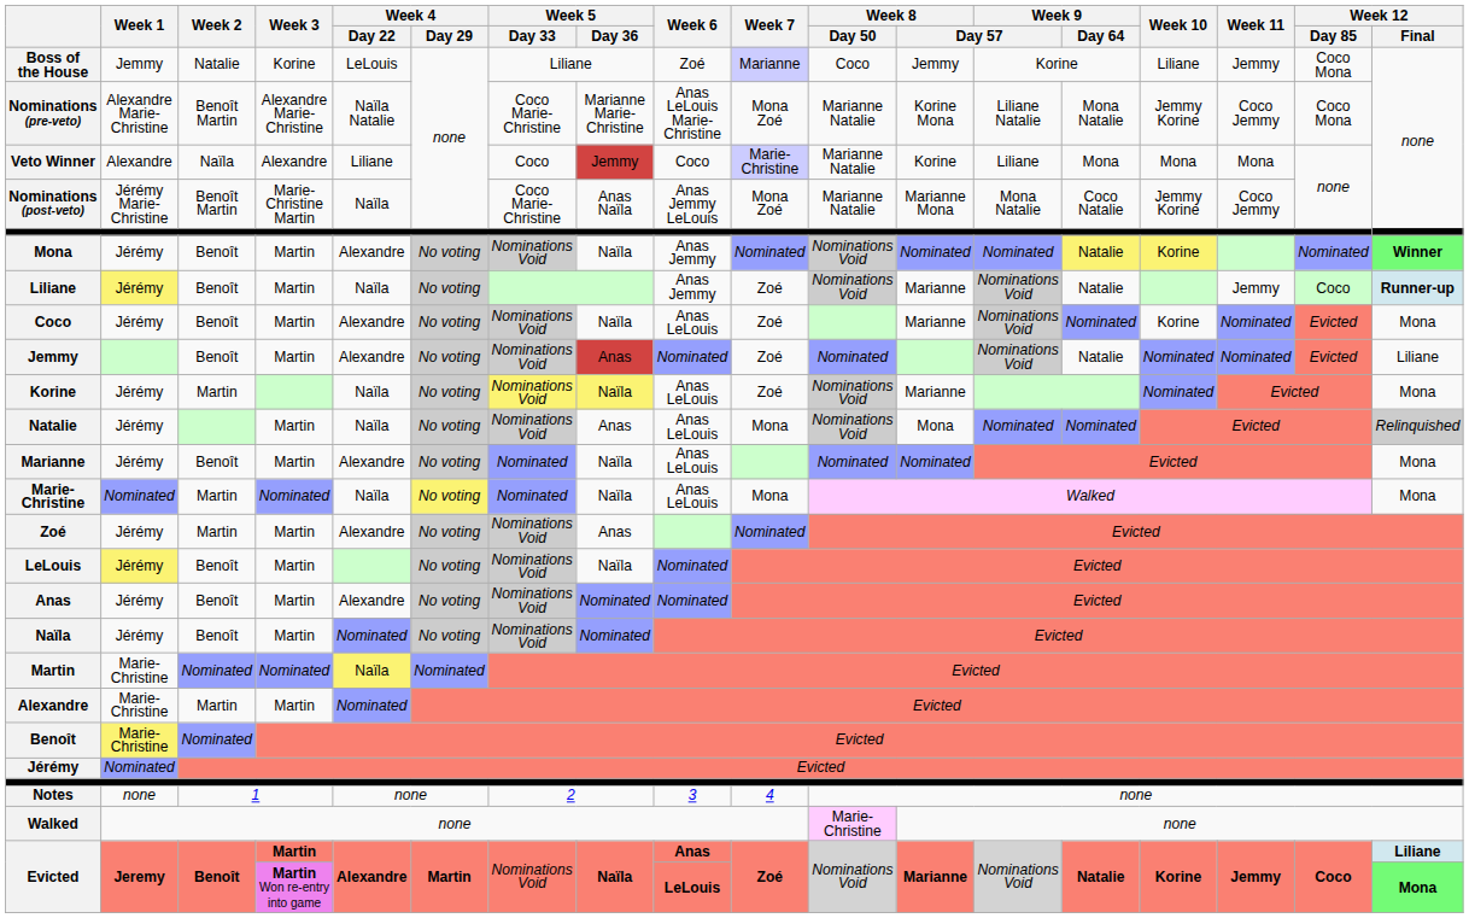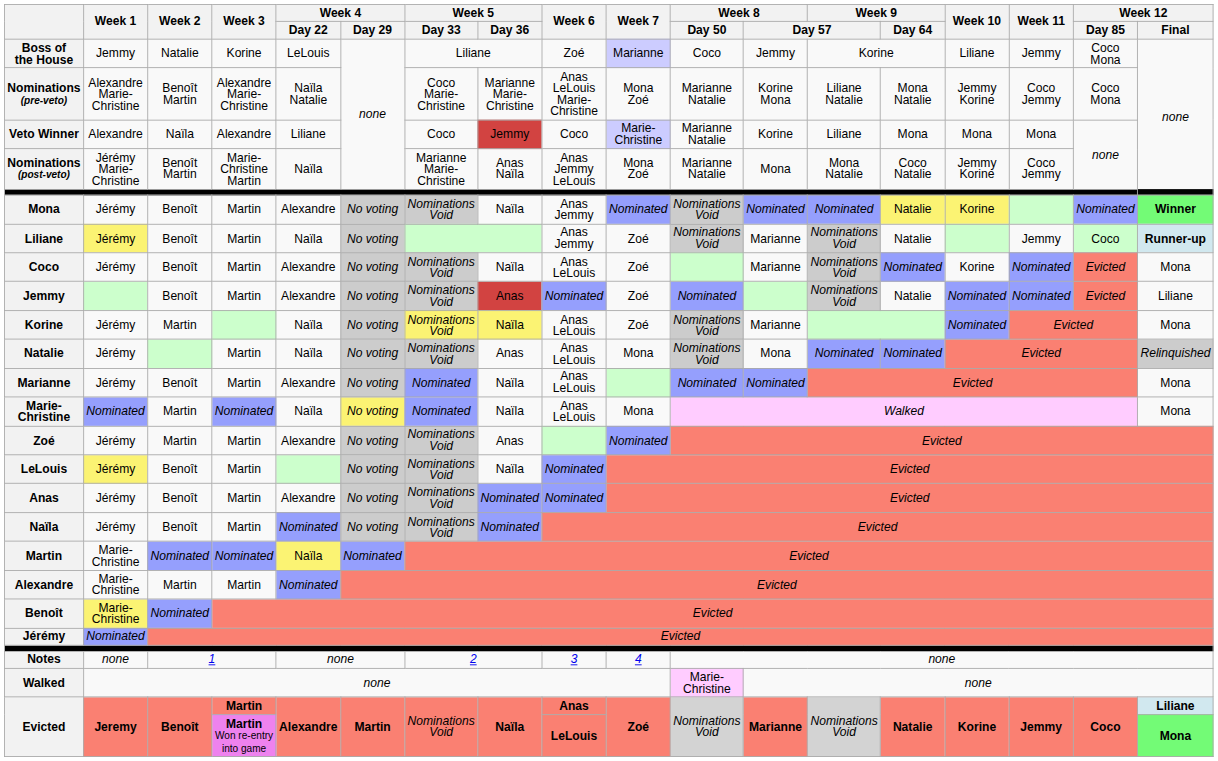Nominations (post-veto) | Week 5 / Day 33: Coco Marie-Christine -> Marianne Marie-Christine
Nominations (post-veto) | Week 8 / Day 57: Marianne Mona -> Mona
